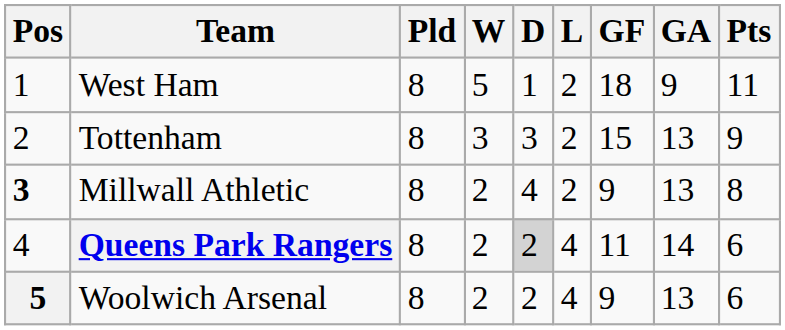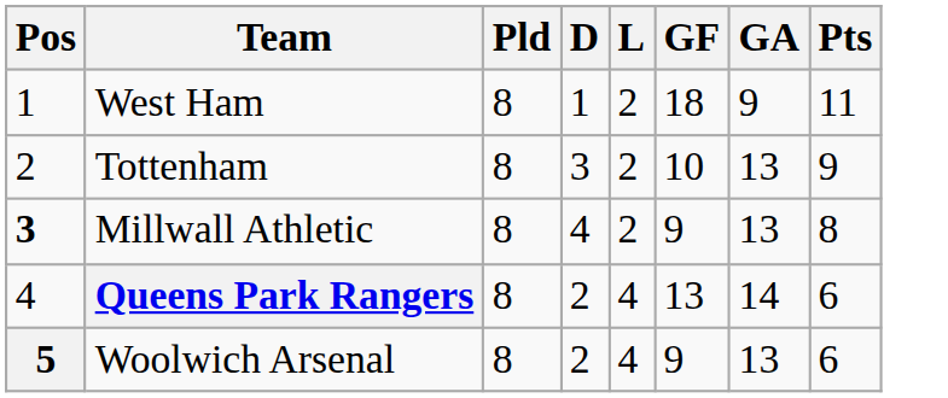- column: W | 5 | 3 | 2 | 2 | 2
Tottenham | GF: 15 -> 10
Queens Park Rangers | D: lightgrey background -> no background
Queens Park Rangers | GF: 11 -> 13
